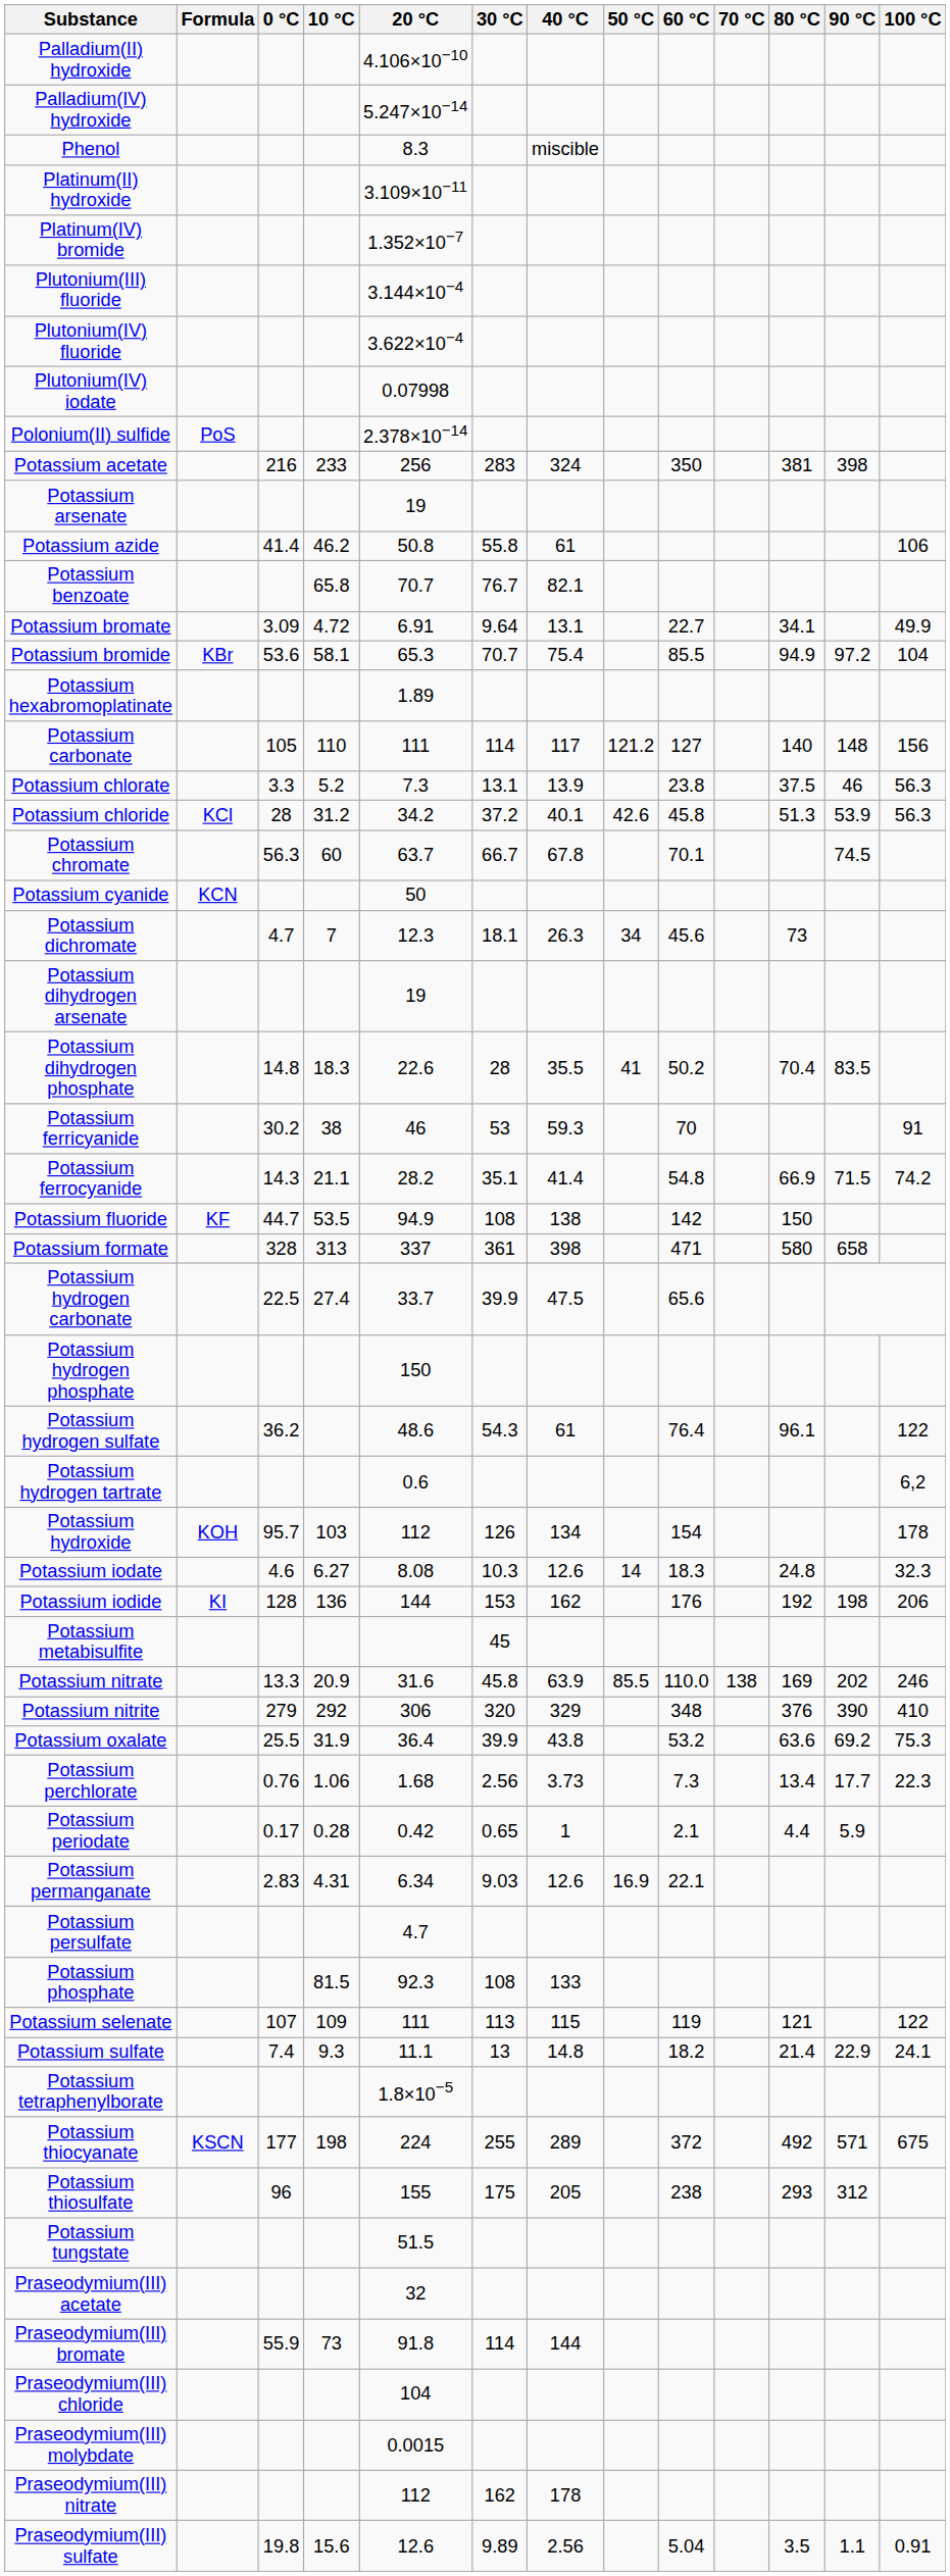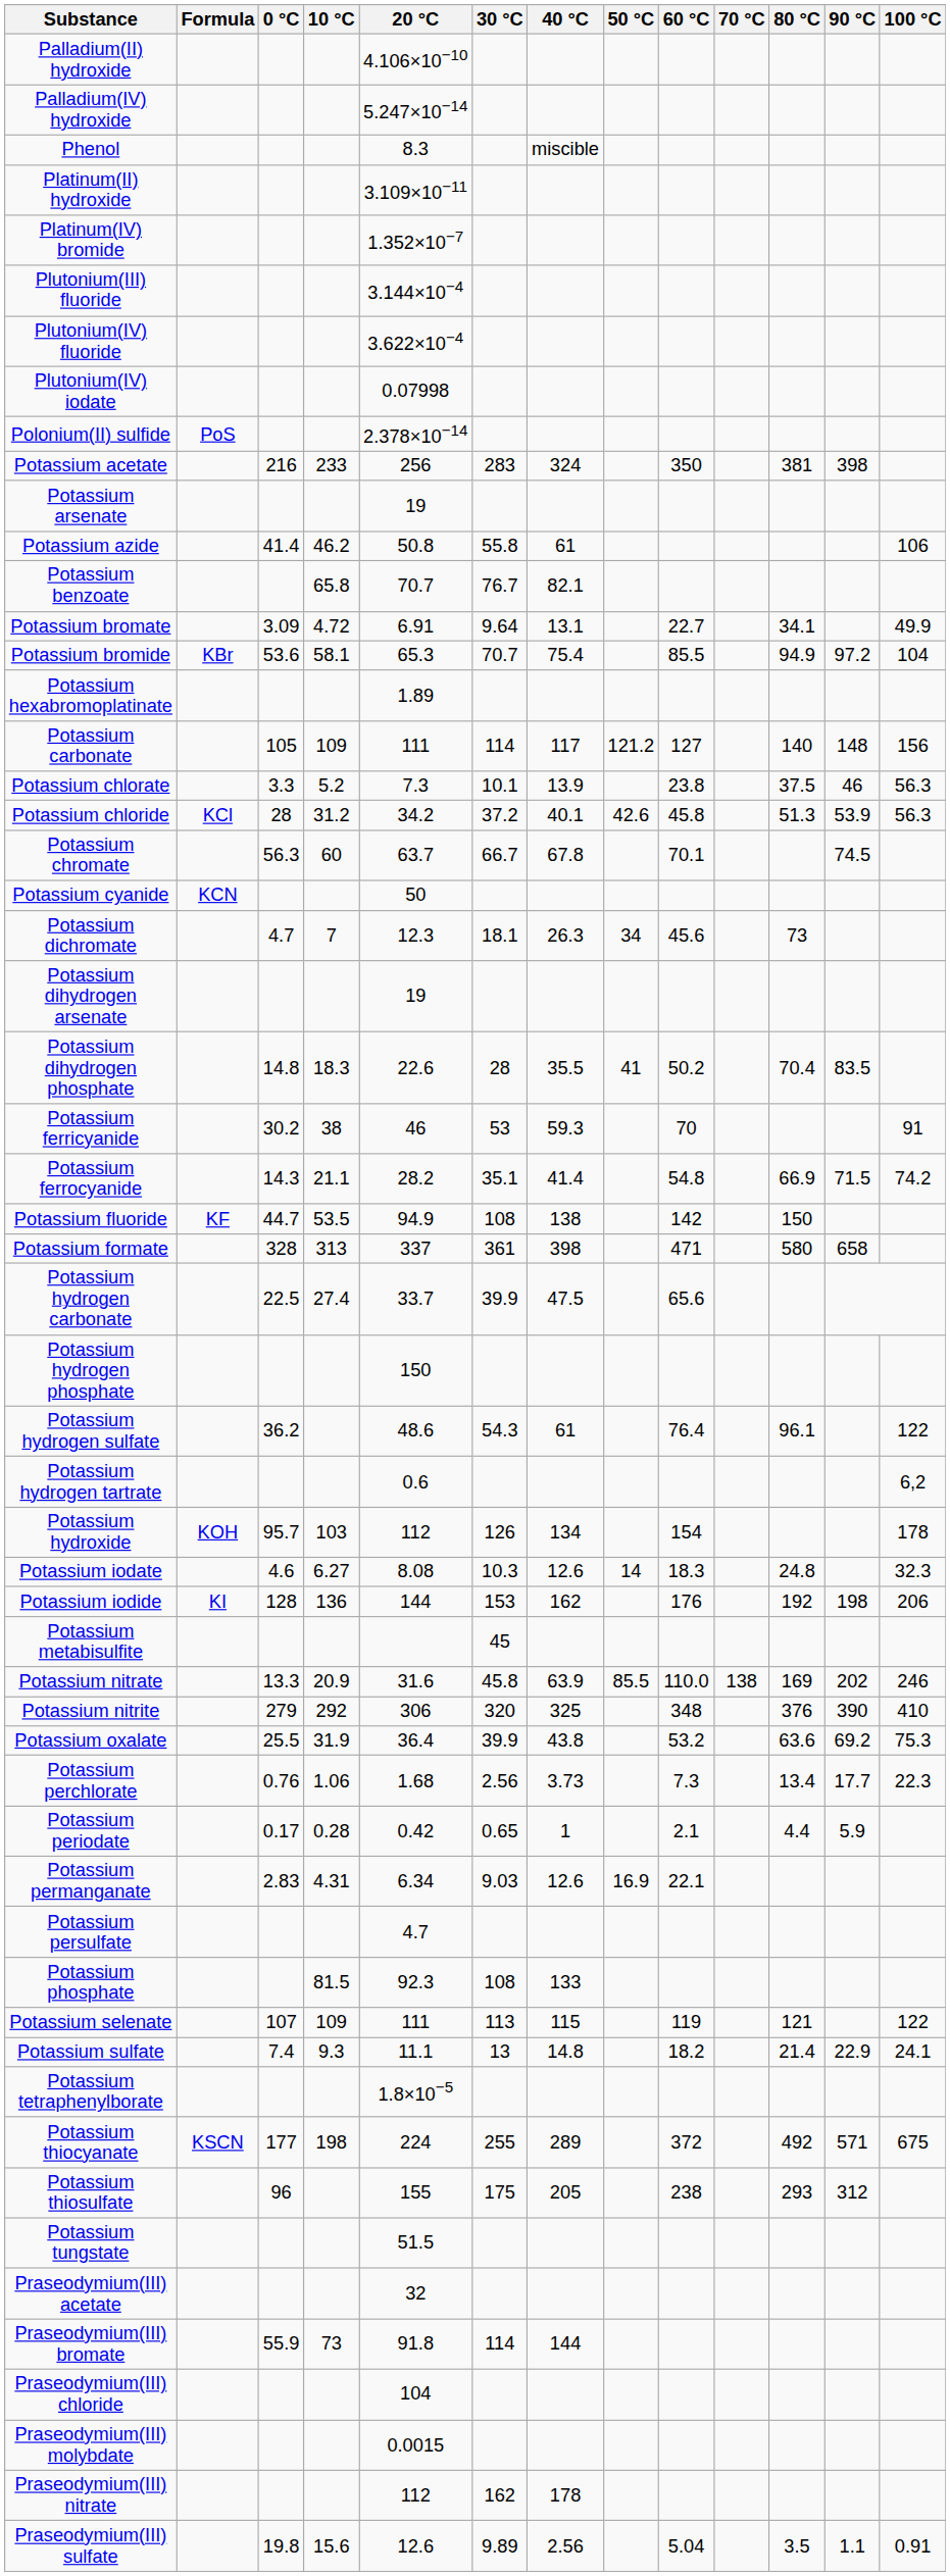Potassium carbonate | 10 °C: 110 -> 109
Potassium chlorate | 30 °C: 13.1 -> 10.1
Potassium nitrite | 40 °C: 329 -> 325
